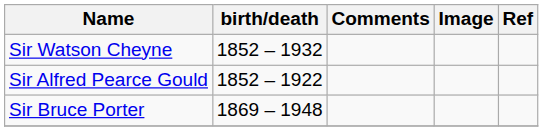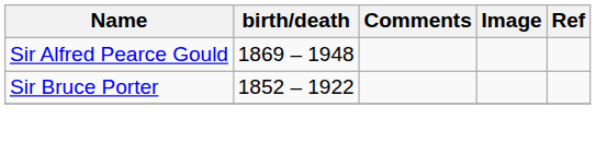- row: Sir Watson Cheyne | 1852 – 1932
Sir Alfred Pearce Gould | birth/death: 1852 – 1922 -> 1869 – 1948
Sir Bruce Porter | birth/death: 1869 – 1948 -> 1852 – 1922
